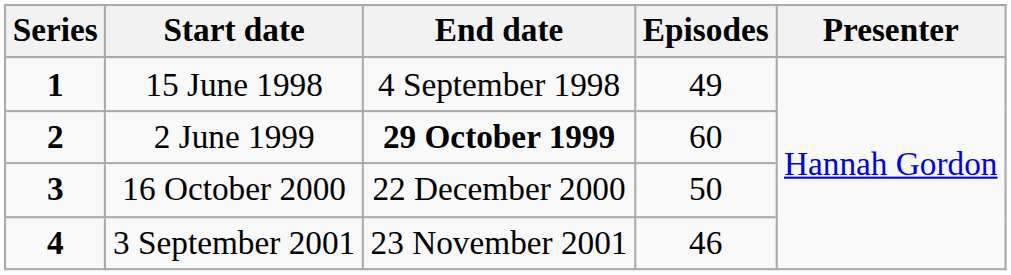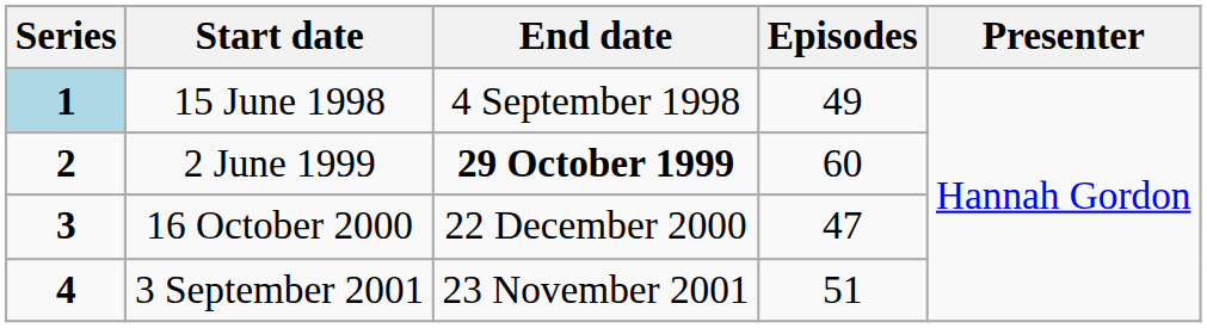15 June 1998 | Series: no background -> lightblue background
16 October 2000 | Episodes: 50 -> 47
3 September 2001 | Episodes: 46 -> 51
